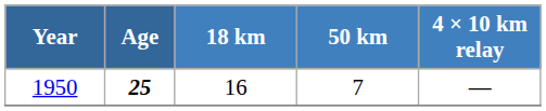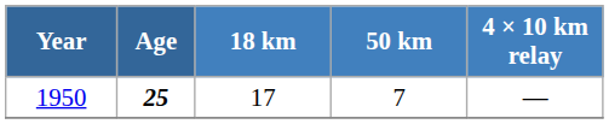1950 | 18 km: 16 -> 17
